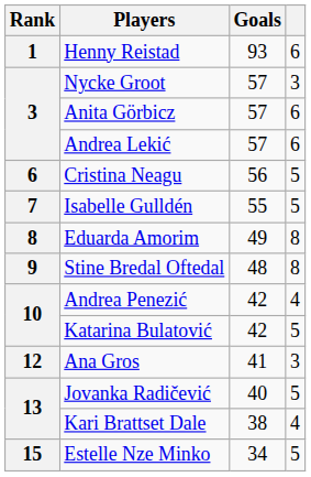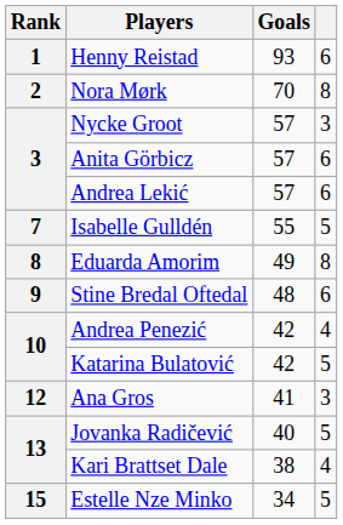+ row: 2 | Nora Mørk | 70 | 8
- row: 6 | Cristina Neagu | 56 | 5
Stine Bredal Oftedal | column 4: 8 -> 6
